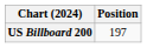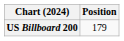US Billboard 200 | Position: 197 -> 179
